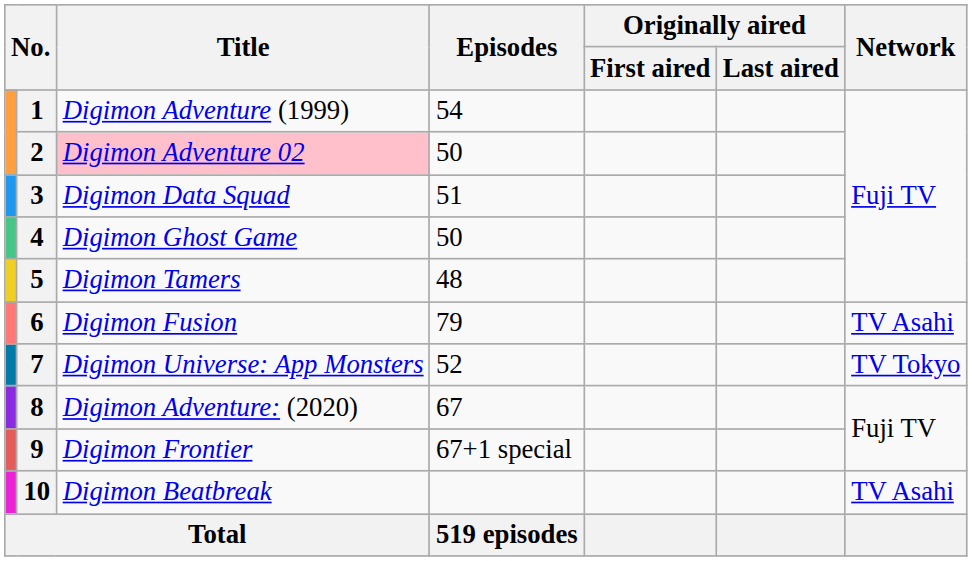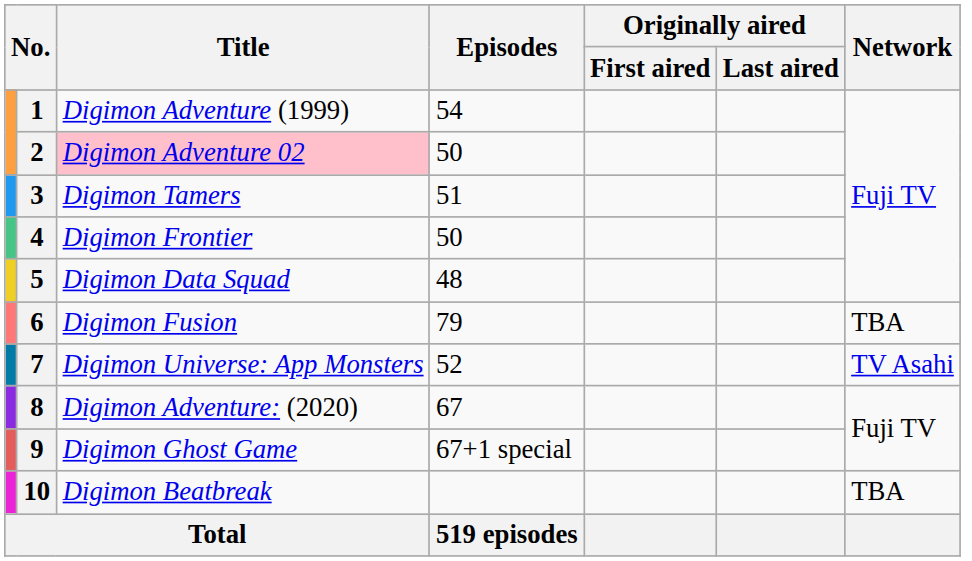3 | Title: Digimon Data Squad -> Digimon Tamers
4 | Title: Digimon Ghost Game -> Digimon Frontier
5 | Title: Digimon Tamers -> Digimon Data Squad
6 | Network: TV Asahi -> TBA
7 | Network: TV Tokyo -> TV Asahi
9 | Title: Digimon Frontier -> Digimon Ghost Game
10 | Network: TV Asahi -> TBA
